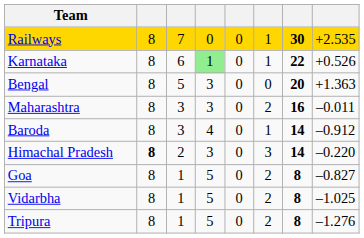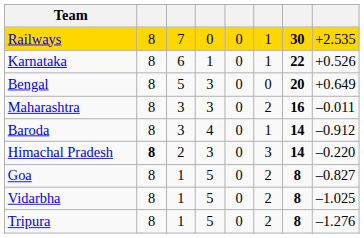Karnataka | column 4: lightgreen background -> no background
Bengal | column 8: +1.363 -> +0.649
